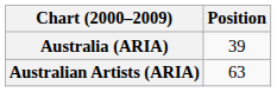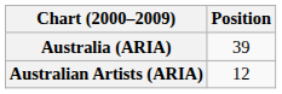Australian Artists (ARIA) | Position: 63 -> 12
